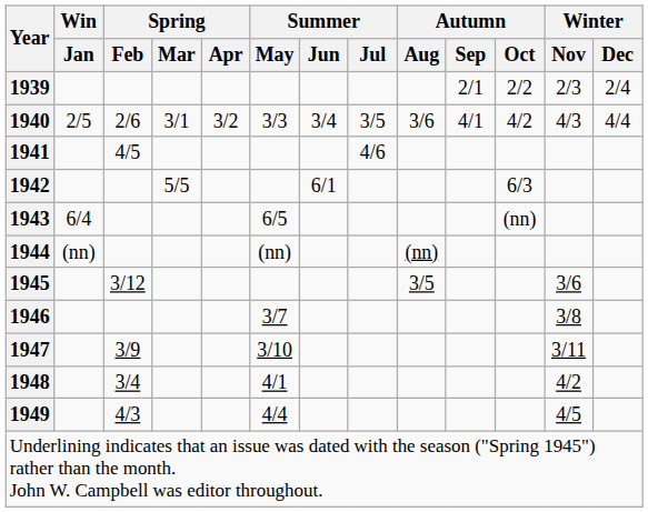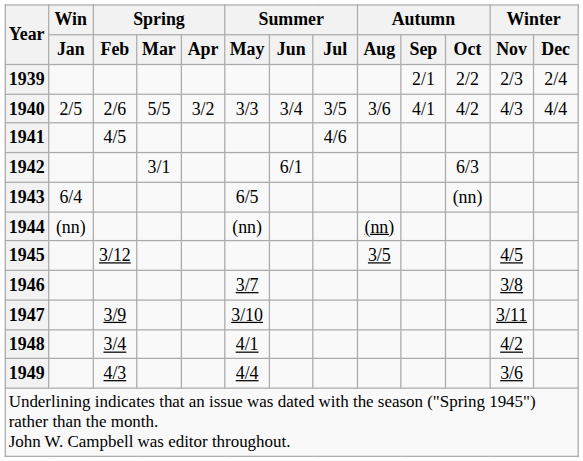1940 | Spring / Mar: 3/1 -> 5/5
1942 | Spring / Mar: 5/5 -> 3/1
1945 | Winter / Nov: 3/6 -> 4/5
1949 | Winter / Nov: 4/5 -> 3/6
